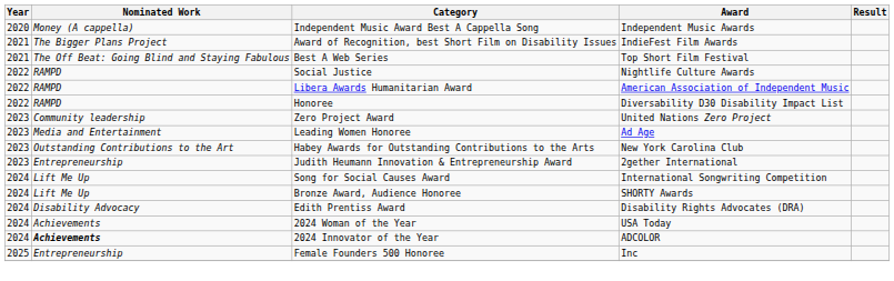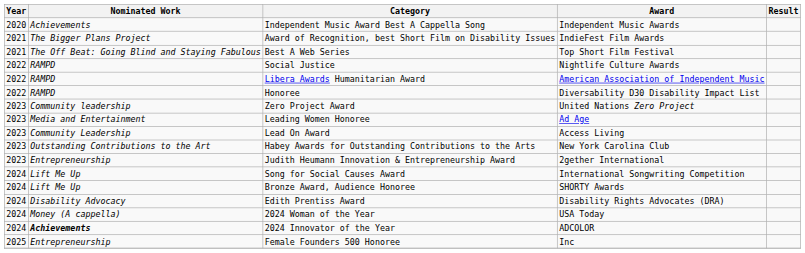Independent Music Award Best A Cappella Song | Nominated Work: Money (A cappella) -> Achievements
+ row: 2023 | Community Leadership | Lead On Award | Access Living
2024 Woman of the Year | Nominated Work: Achievements -> Money (A cappella)
